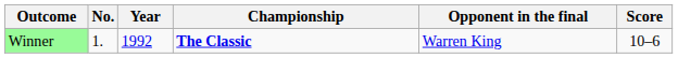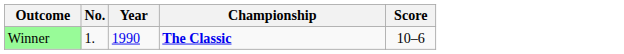- column: Opponent in the final | Warren King
Winner | Year: 1992 -> 1990
